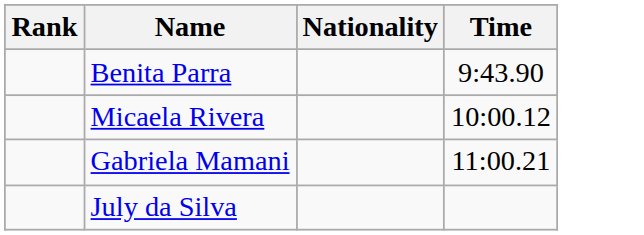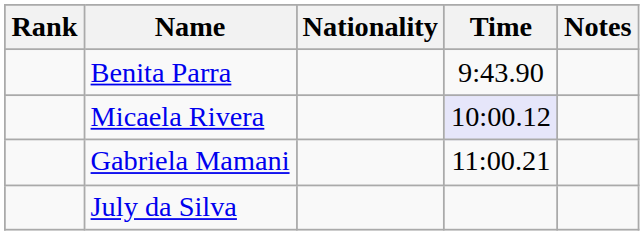+ column: Notes
Micaela Rivera | Time: no background -> lavender background
